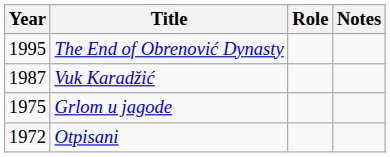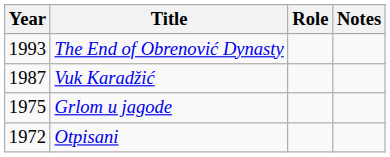The End of Obrenović Dynasty | Year: 1995 -> 1993
